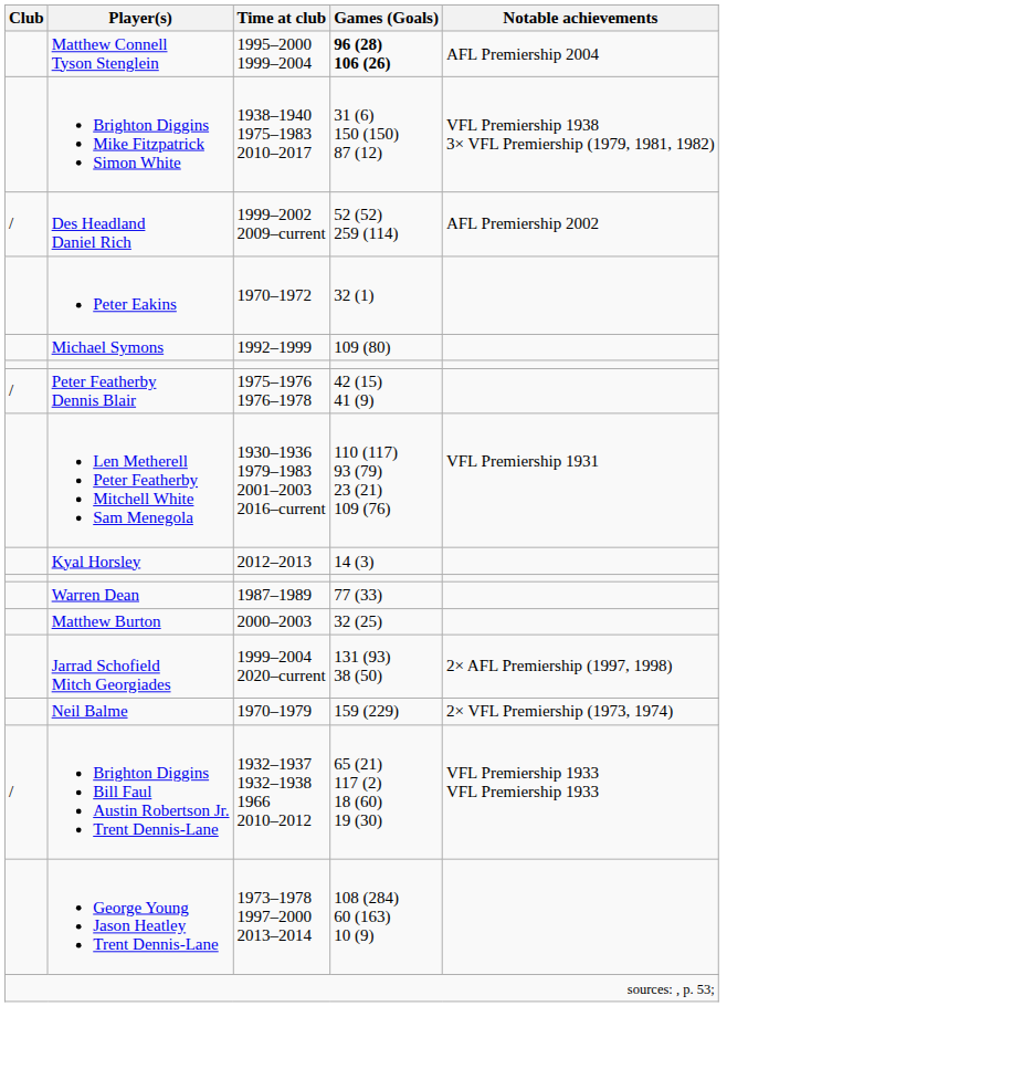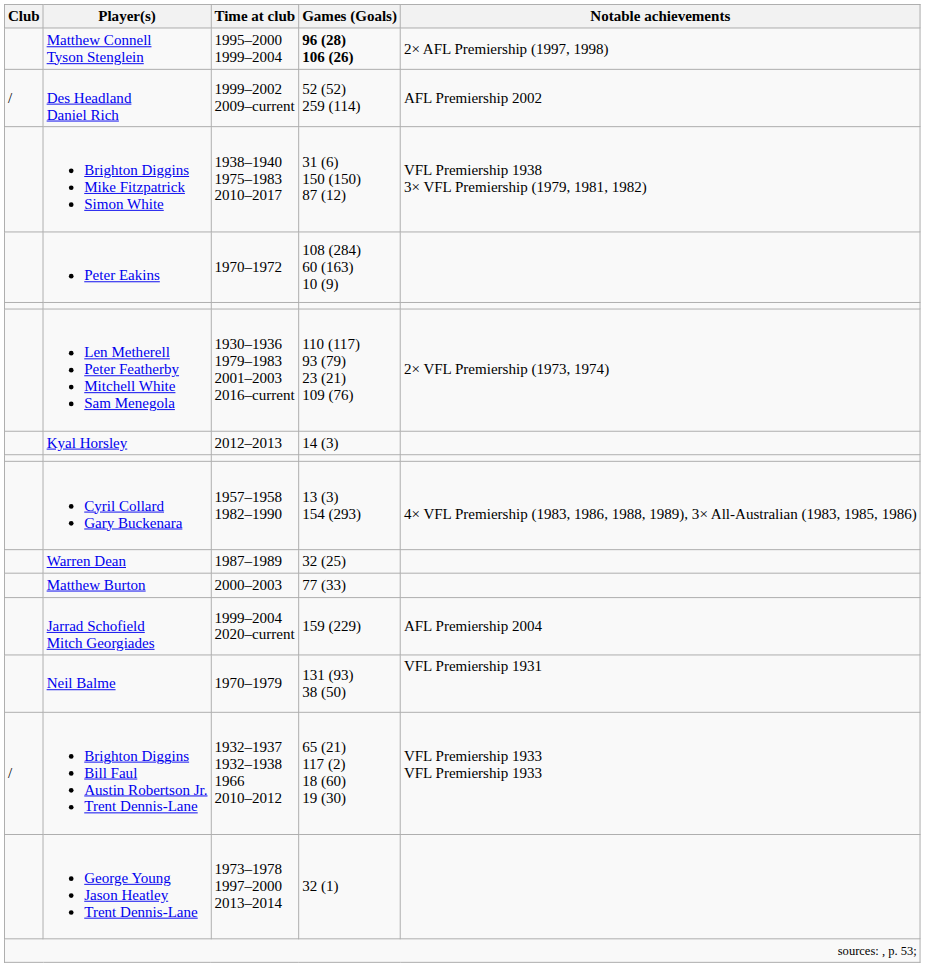Matthew Connell Tyson Stenglein | Notable achievements: AFL Premiership 2004 -> 2× AFL Premiership (1997, 1998)
rows swapped: Des Headland Daniel Rich <-> Brighton Diggins Mike Fitzpatrick Simon White
Peter Eakins | Games (Goals): 32 (1) -> 108 (284) 60 (163) 10 (9)
- row: Michael Symons | 1992–1999 | 109 (80)
- row: / | Peter Featherby Dennis Blair | 1975–1976 1976–1978 | 42 (15) 41 (9)
Len Metherell Peter Featherby Mitchell White Sam Menegola | Notable achievements: VFL Premiership 1931 -> 2× VFL Premiership (1973, 1974)
+ row: Cyril Collard Gary Buckenara | 1957–1958 1982–1990 | 13 (3) 154 (293) | 4× VFL Premiership (1983, 1986, 1988, 1989), 3× All-Australian (1983, 1985, 1986)
Warren Dean | Games (Goals): 77 (33) -> 32 (25)
Matthew Burton | Games (Goals): 32 (25) -> 77 (33)
Jarrad Schofield Mitch Georgiades | Games (Goals): 131 (93) 38 (50) -> 159 (229)
Jarrad Schofield Mitch Georgiades | Notable achievements: 2× AFL Premiership (1997, 1998) -> AFL Premiership 2004
Neil Balme | Games (Goals): 159 (229) -> 131 (93) 38 (50)
Neil Balme | Notable achievements: 2× VFL Premiership (1973, 1974) -> VFL Premiership 1931
George Young Jason Heatley Trent Dennis-Lane | Games (Goals): 108 (284) 60 (163) 10 (9) -> 32 (1)
